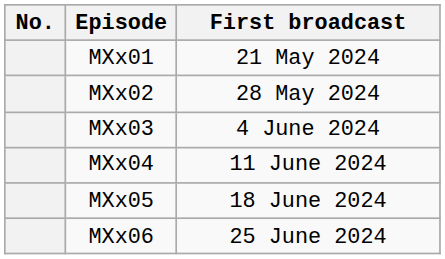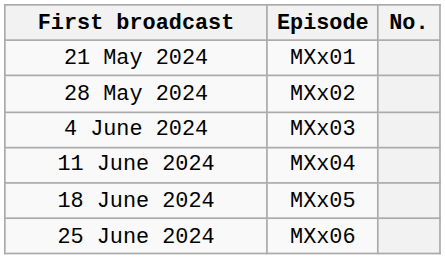columns swapped: No. <-> First broadcast
